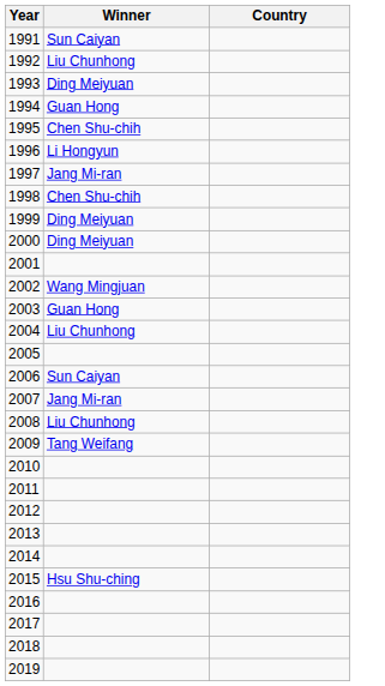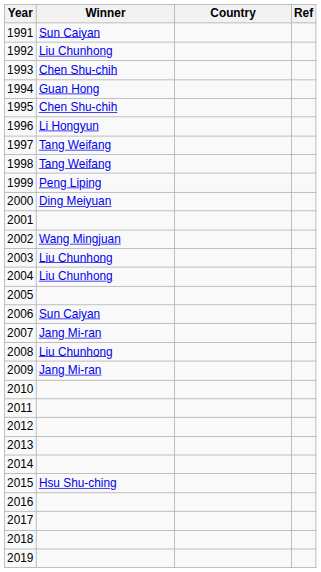+ column: Ref
1993 | Winner: Ding Meiyuan -> Chen Shu-chih
1997 | Winner: Jang Mi-ran -> Tang Weifang
1998 | Winner: Chen Shu-chih -> Tang Weifang
1999 | Winner: Ding Meiyuan -> Peng Liping
2003 | Winner: Guan Hong -> Liu Chunhong
2009 | Winner: Tang Weifang -> Jang Mi-ran
